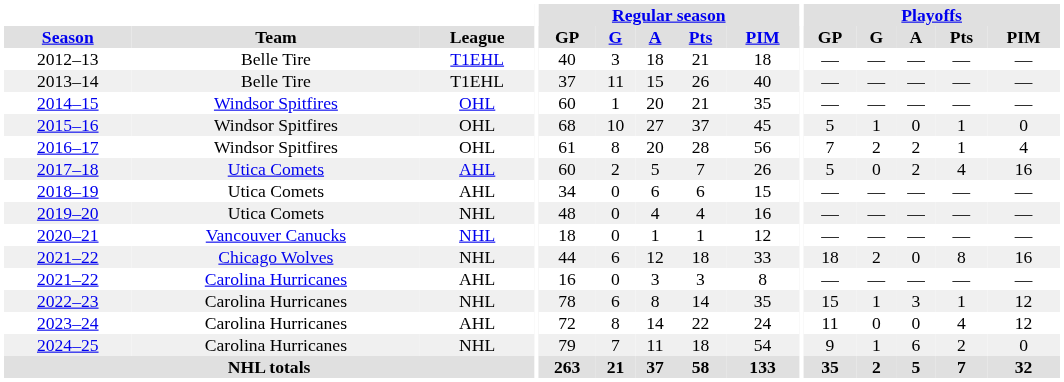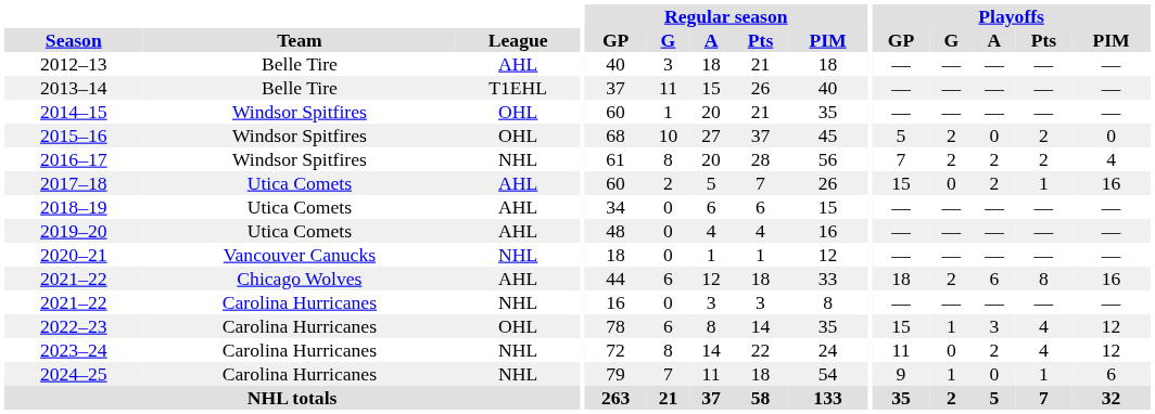2012–13 | League: T1EHL -> AHL
2015–16 | Playoffs / G: 1 -> 2
2015–16 | Playoffs / Pts: 1 -> 2
2016–17 | League: OHL -> NHL
2016–17 | Playoffs / Pts: 1 -> 2
2017–18 | Playoffs / GP: 5 -> 15
2017–18 | Playoffs / Pts: 4 -> 1
2019–20 | League: NHL -> AHL
2021–22 / Chicago Wolves | League: NHL -> AHL
2021–22 / Chicago Wolves | Playoffs / A: 0 -> 6
2021–22 / Carolina Hurricanes | League: AHL -> NHL
2022–23 | League: NHL -> OHL
2022–23 | Playoffs / Pts: 1 -> 4
2023–24 | League: AHL -> NHL
2023–24 | Playoffs / A: 0 -> 2
2024–25 | Playoffs / A: 6 -> 0
2024–25 | Playoffs / Pts: 2 -> 1
2024–25 | Playoffs / PIM: 0 -> 6
